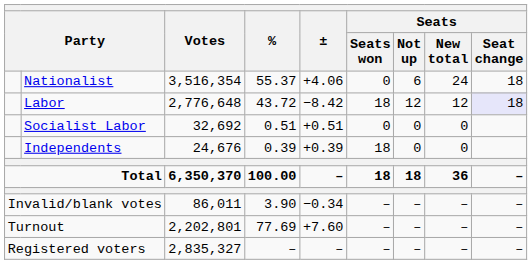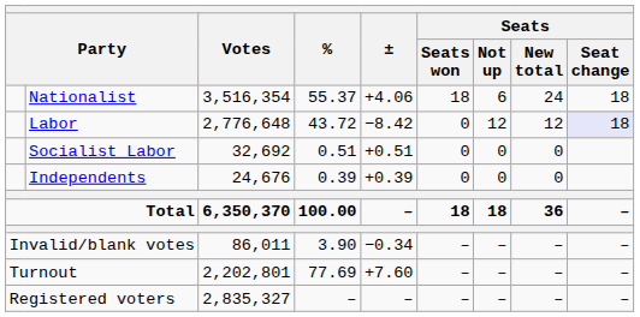Nationalist | Seats / Seats won: 0 -> 18
Labor | Seats / Seats won: 18 -> 0
Independents | Seats / Seats won: 18 -> 0
